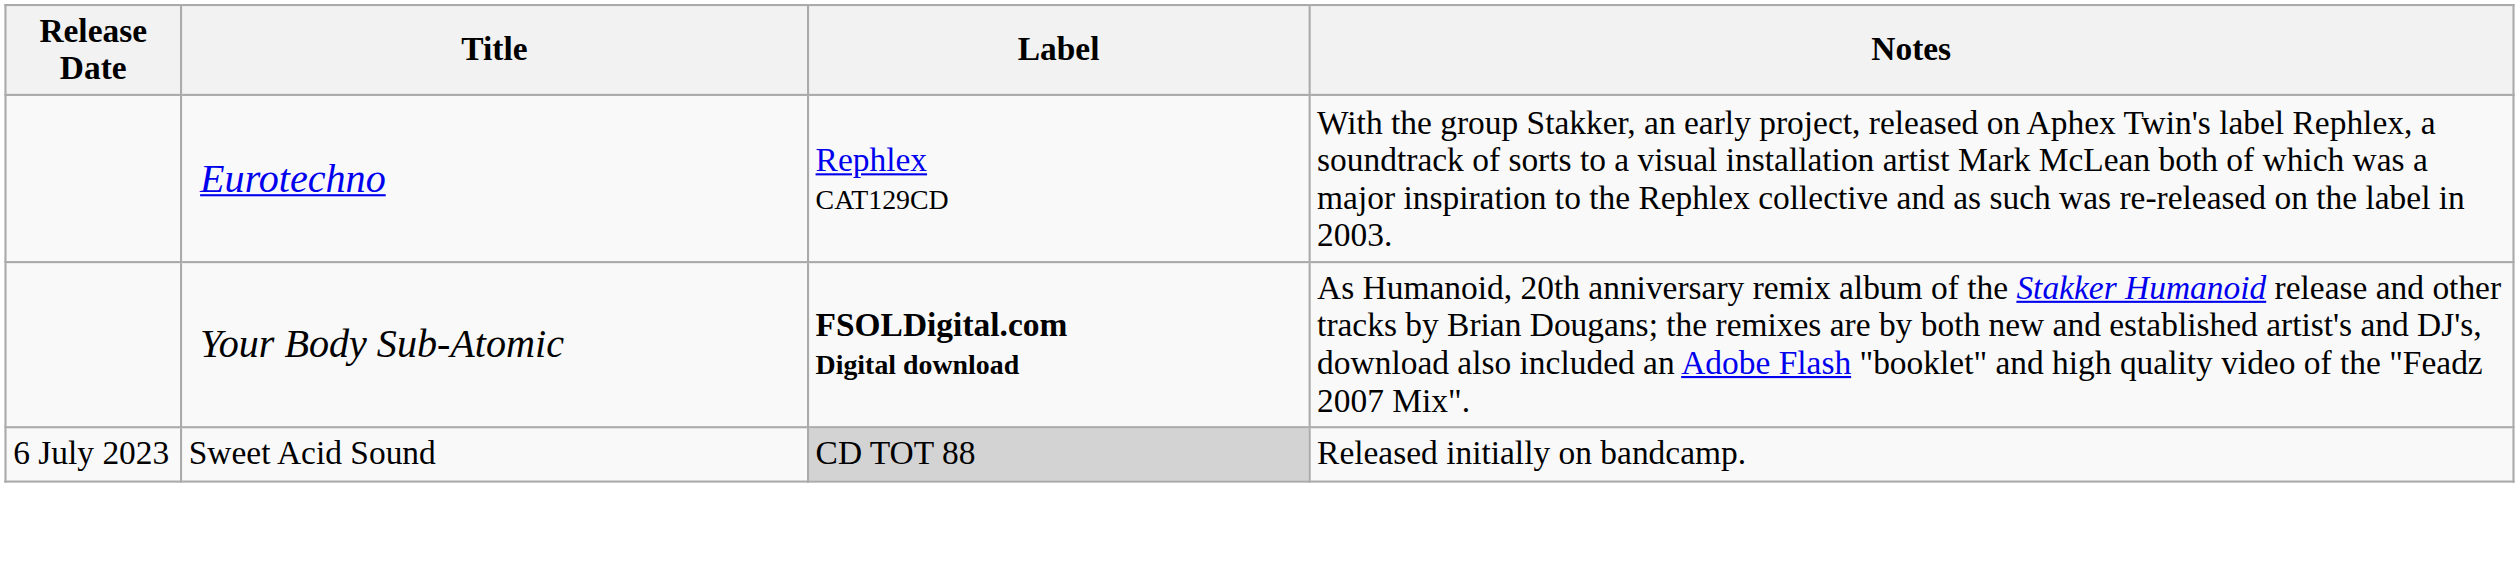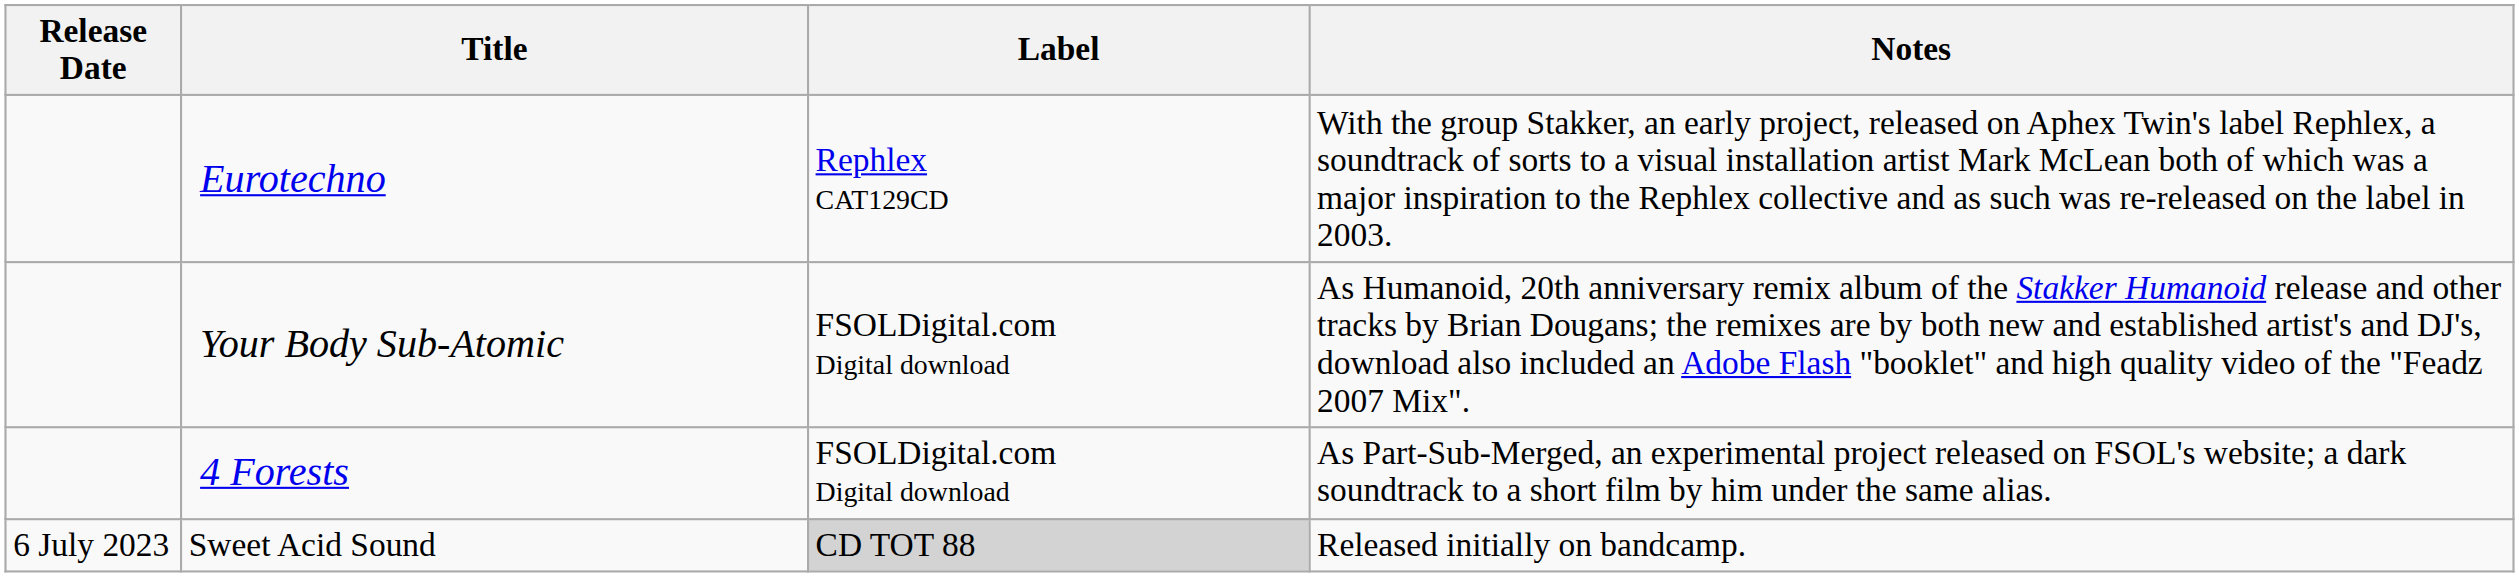Your Body Sub-Atomic | Label: bold -> normal
+ row: 4 Forests | FSOLDigital.com Digital download | As Part-Sub-Merged, an experimental project released on FSOL's website; a dark soundtrack to a short film by him under the same alias.
